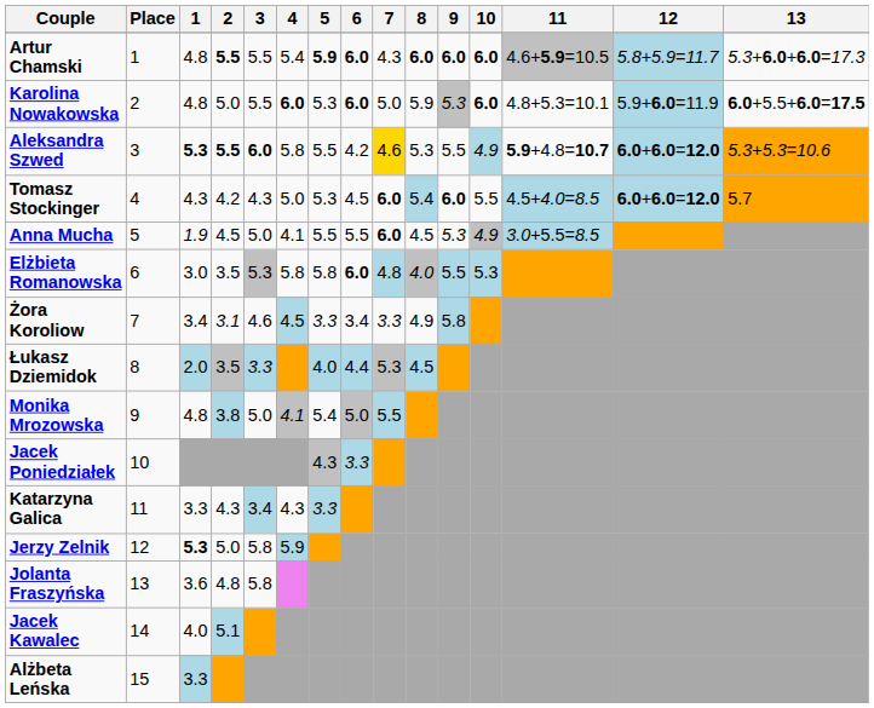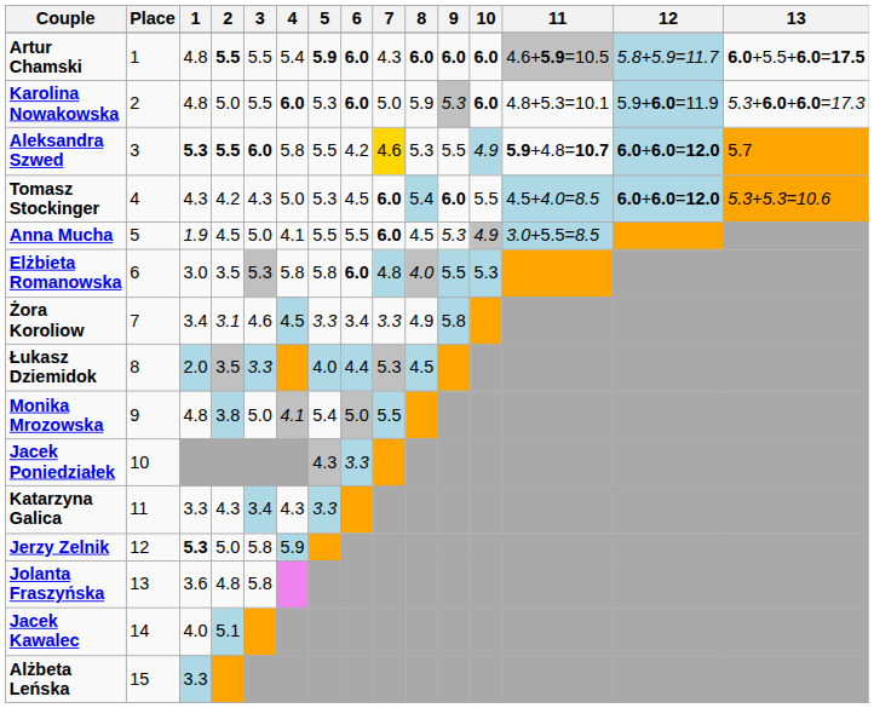Artur Chamski | 13: 5.3+6.0+6.0=17.3 -> 6.0+5.5+6.0=17.5
Karolina Nowakowska | 13: 6.0+5.5+6.0=17.5 -> 5.3+6.0+6.0=17.3
Aleksandra Szwed | 13: 5.3+5.3=10.6 -> 5.7
Tomasz Stockinger | 13: 5.7 -> 5.3+5.3=10.6
